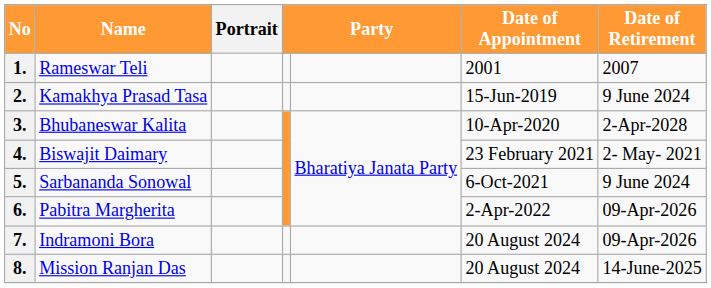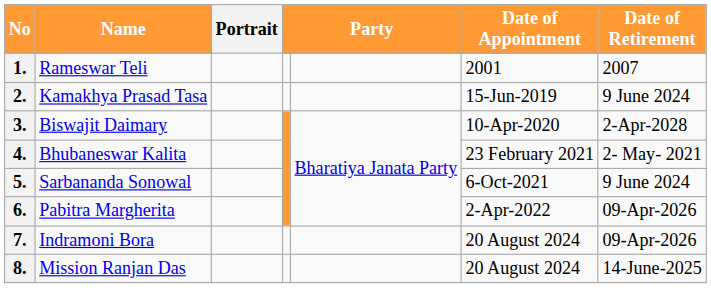3. | Name: Bhubaneswar Kalita -> Biswajit Daimary
4. | Name: Biswajit Daimary -> Bhubaneswar Kalita
